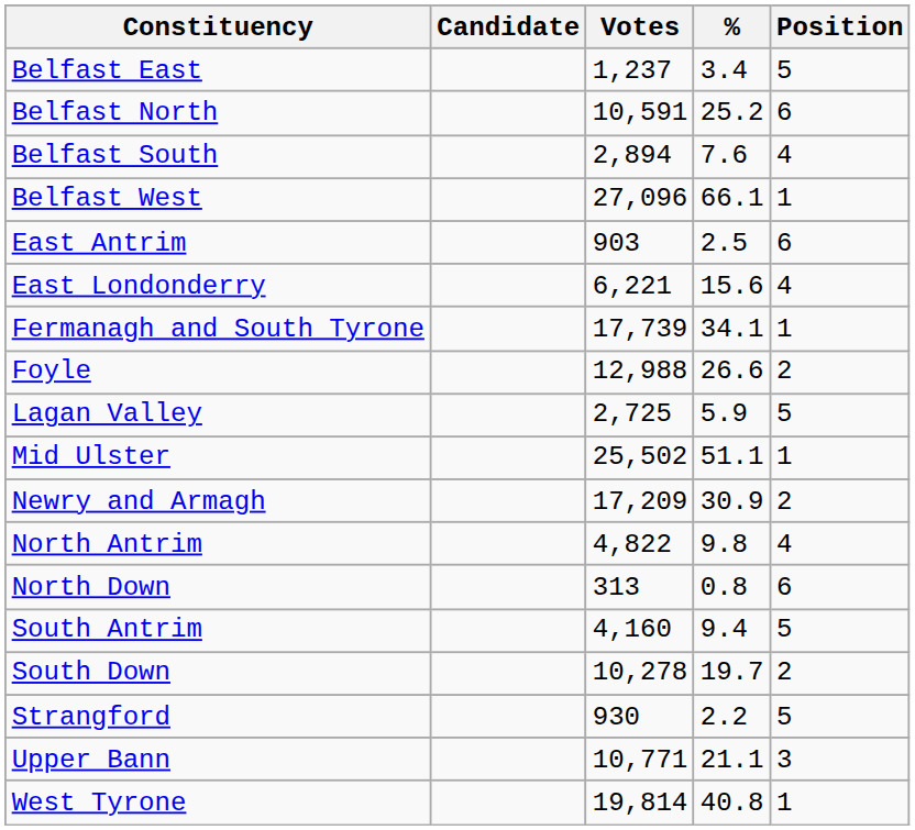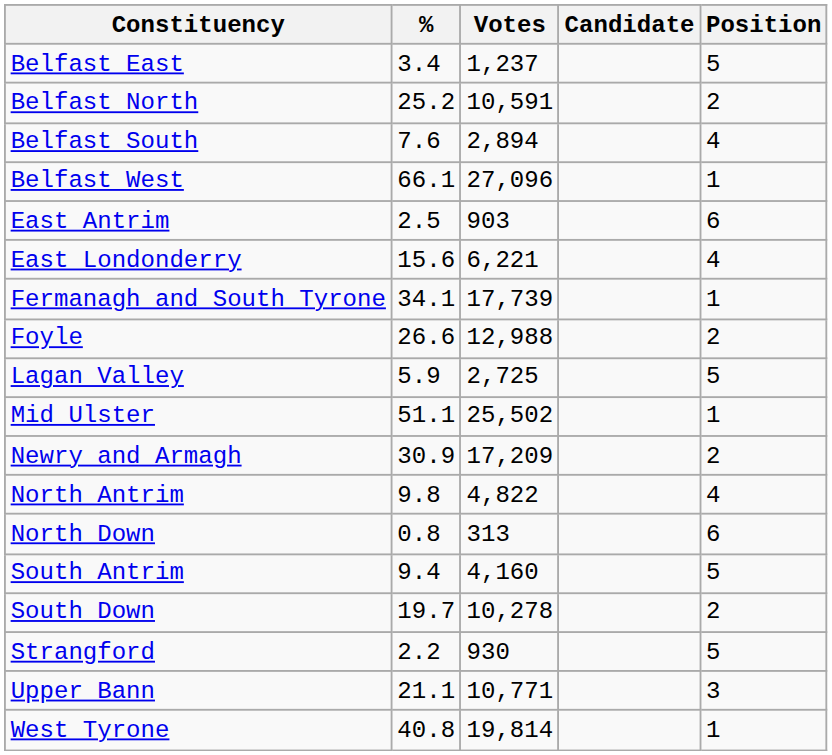columns swapped: Candidate <-> %
Belfast North | Position: 6 -> 2
